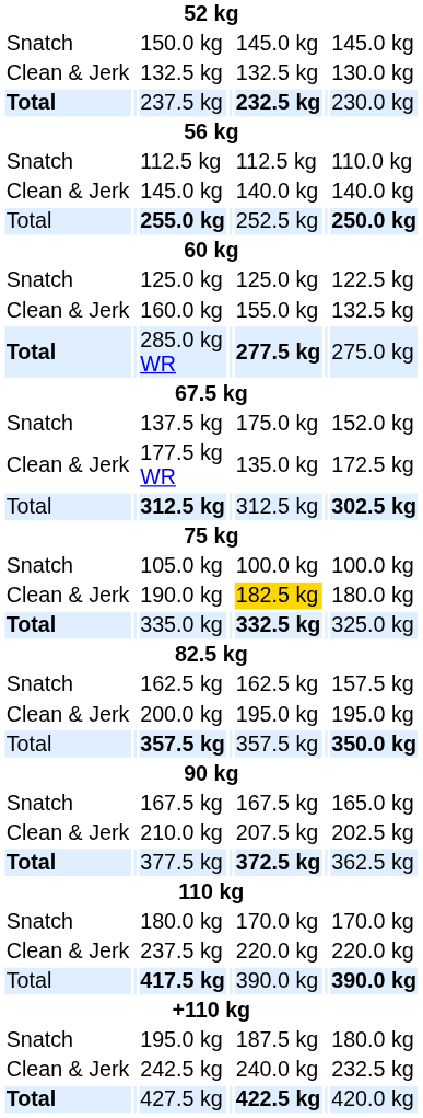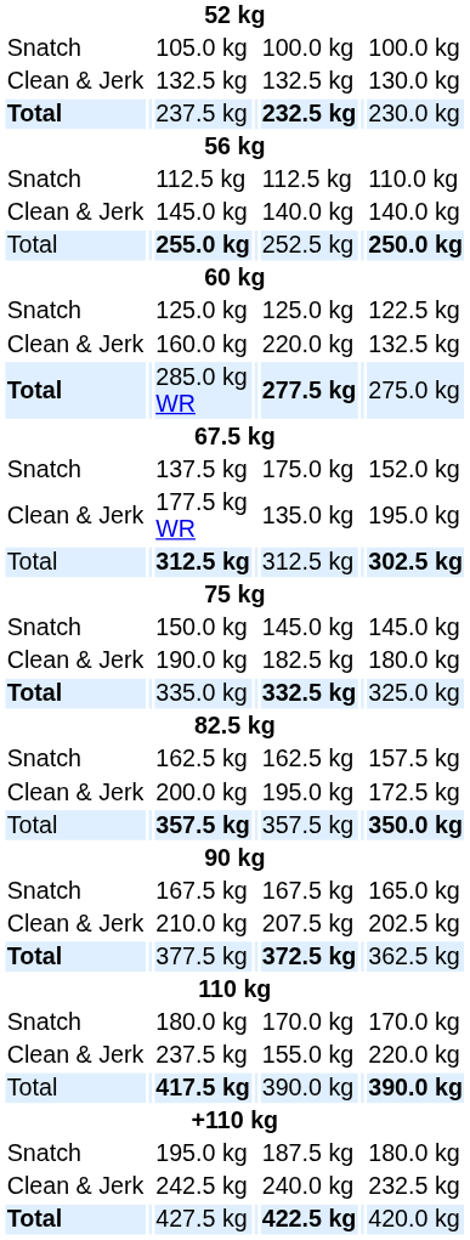rows swapped: 105.0 kg <-> 150.0 kg
160.0 kg | column 5: 155.0 kg -> 220.0 kg
177.5 kg WR | column 7: 172.5 kg -> 195.0 kg
190.0 kg | column 5: gold background -> no background
200.0 kg | column 7: 195.0 kg -> 172.5 kg
Clean & Jerk / 237.5 kg | column 5: 220.0 kg -> 155.0 kg
